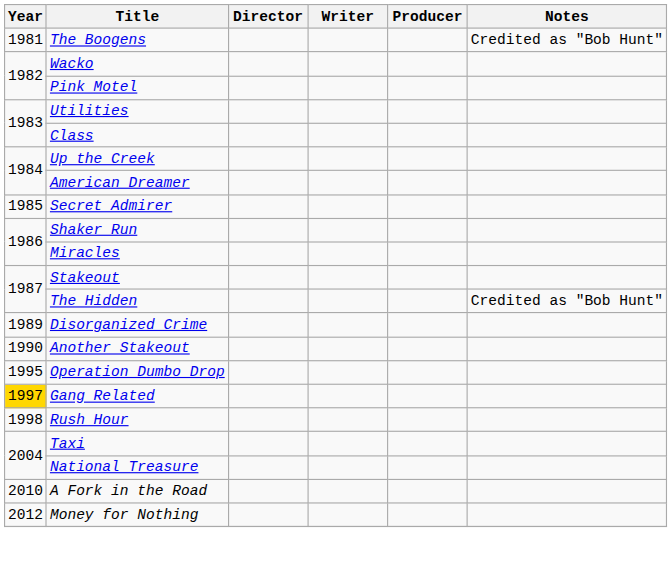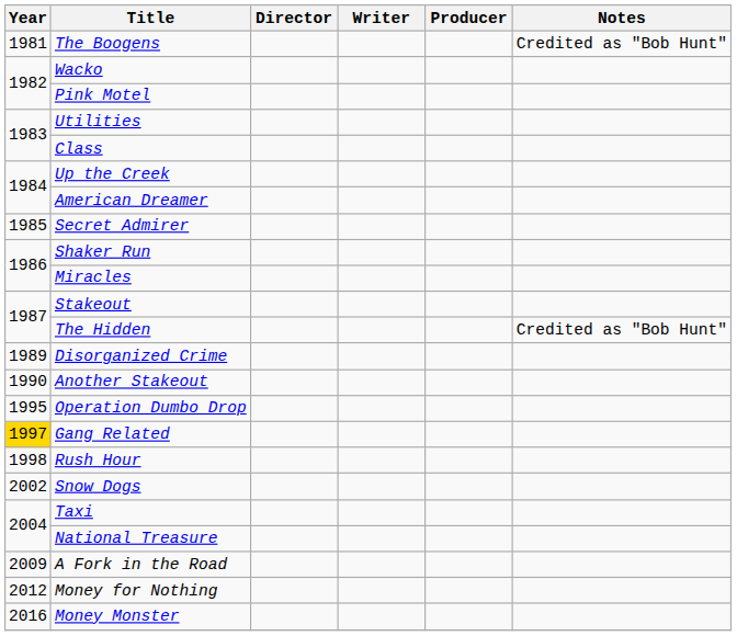+ row: 2002 | Snow Dogs
A Fork in the Road | Year: 2010 -> 2009
+ row: 2016 | Money Monster
